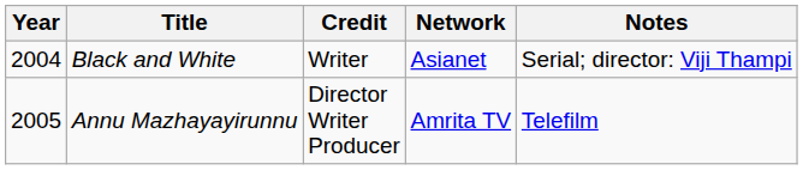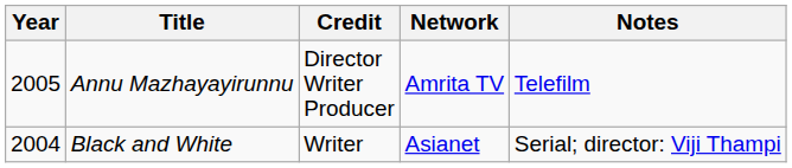rows swapped: Black and White <-> Annu Mazhayayirunnu
